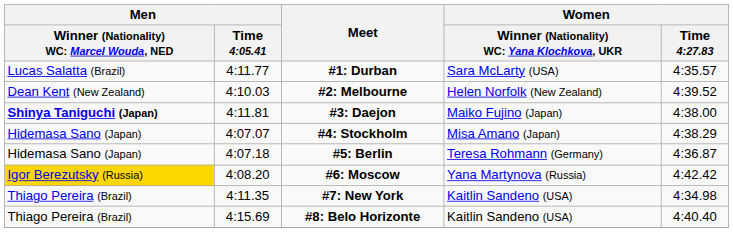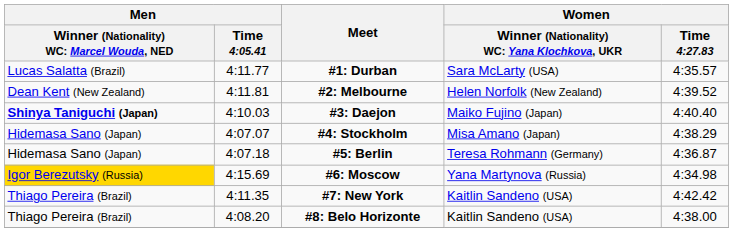#2: Melbourne | Men / Time 4:05.41: 4:10.03 -> 4:11.81
#3: Daejon | Men / Time 4:05.41: 4:11.81 -> 4:10.03
#3: Daejon | Women / Time 4:27.83: 4:38.00 -> 4:40.40
#6: Moscow | Men / Time 4:05.41: 4:08.20 -> 4:15.69
#6: Moscow | Women / Time 4:27.83: 4:42.42 -> 4:34.98
#7: New York | Women / Time 4:27.83: 4:34.98 -> 4:42.42
#8: Belo Horizonte | Men / Time 4:05.41: 4:15.69 -> 4:08.20
#8: Belo Horizonte | Women / Time 4:27.83: 4:40.40 -> 4:38.00
